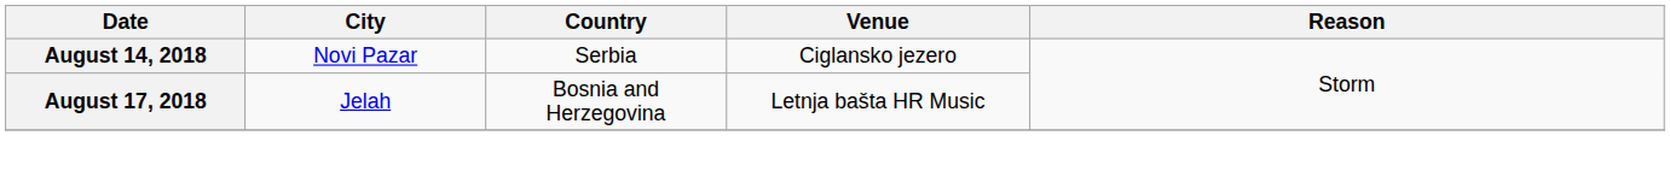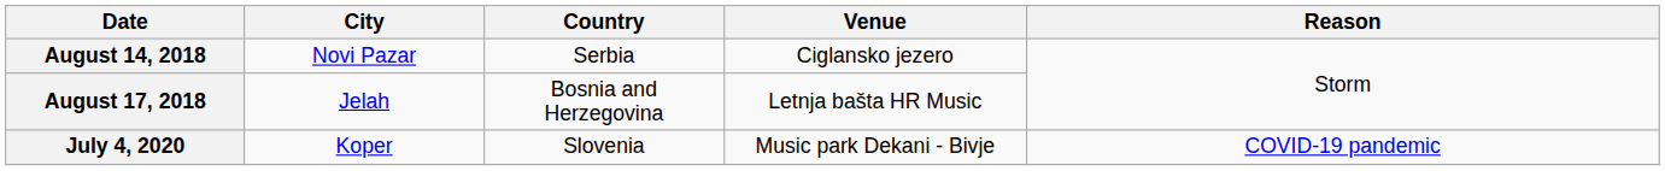+ row: July 4, 2020 | Koper | Slovenia | Music park Dekani - Bivje | COVID-19 pandemic
